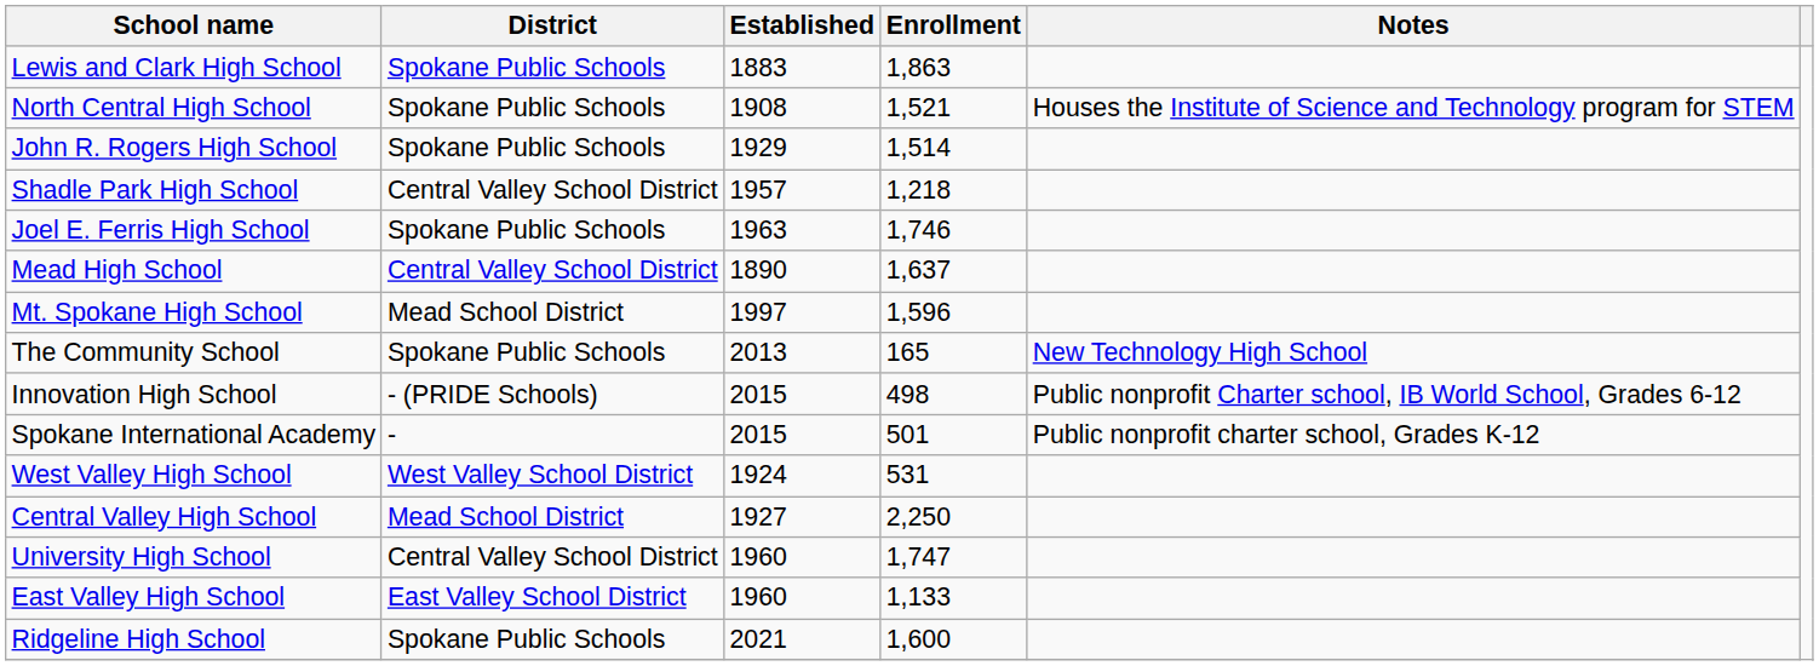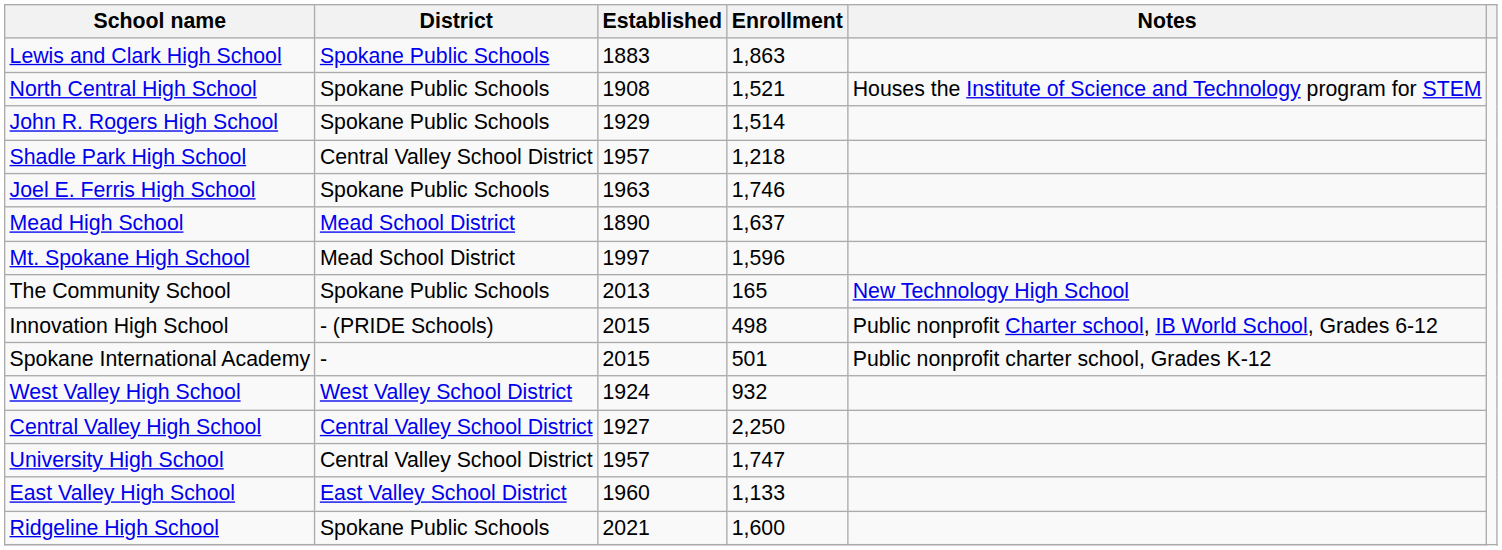Mead High School | District: Central Valley School District -> Mead School District
West Valley High School | Enrollment: 531 -> 932
Central Valley High School | District: Mead School District -> Central Valley School District
University High School | Established: 1960 -> 1957
